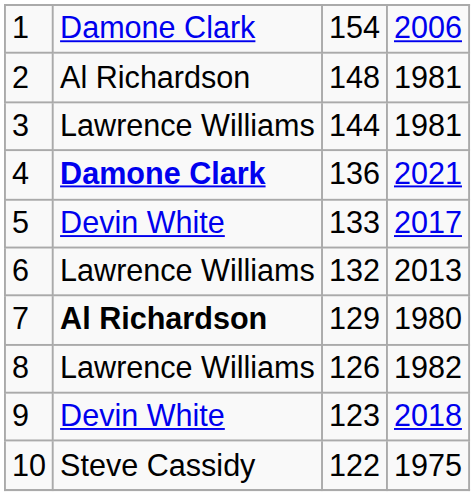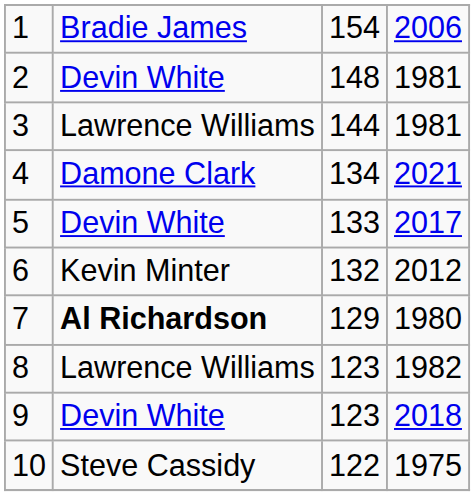1 | column 2: Damone Clark -> Bradie James
2 | column 2: Al Richardson -> Devin White
4 | column 2: bold -> normal
4 | column 3: 136 -> 134
6 | column 2: Lawrence Williams -> Kevin Minter
6 | column 4: 2013 -> 2012
8 | column 3: 126 -> 123
